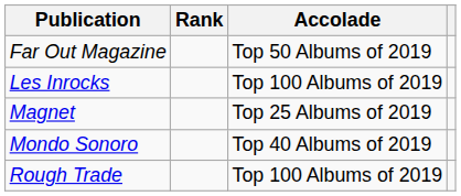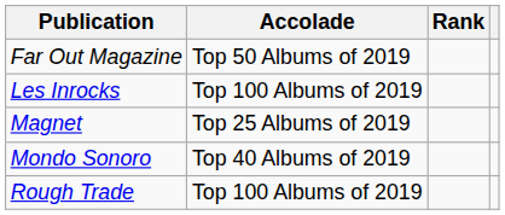columns swapped: Accolade <-> Rank
